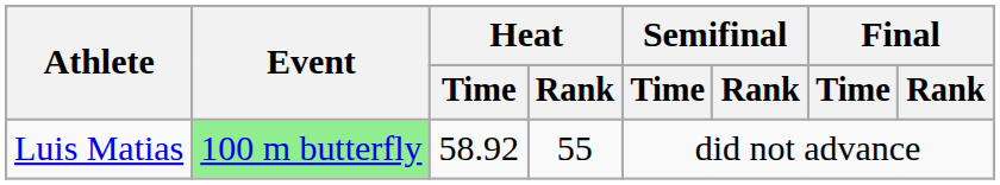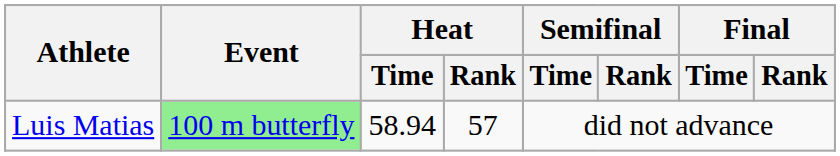Luis Matias | Heat / Time: 58.92 -> 58.94
Luis Matias | Heat / Rank: 55 -> 57
